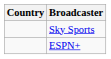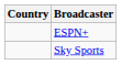rows swapped: Sky Sports <-> ESPN+
